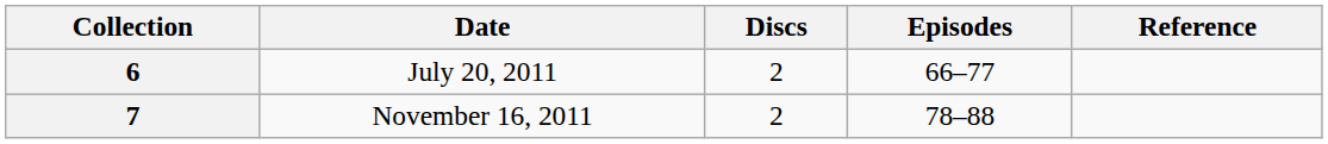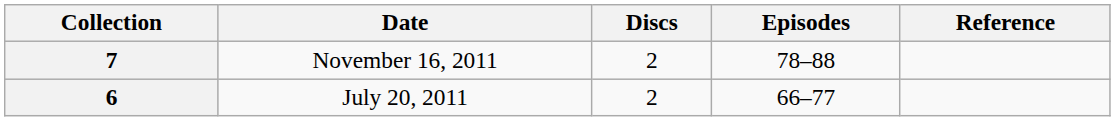rows swapped: 6 <-> 7
